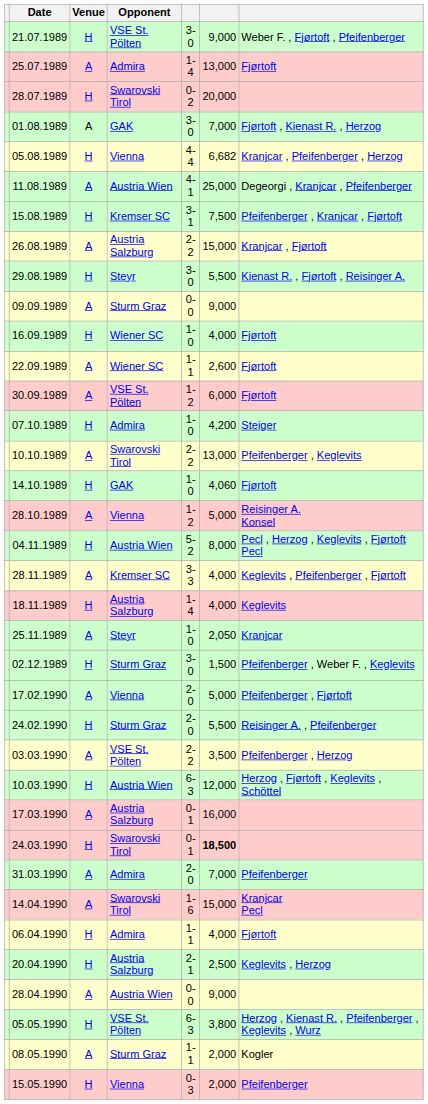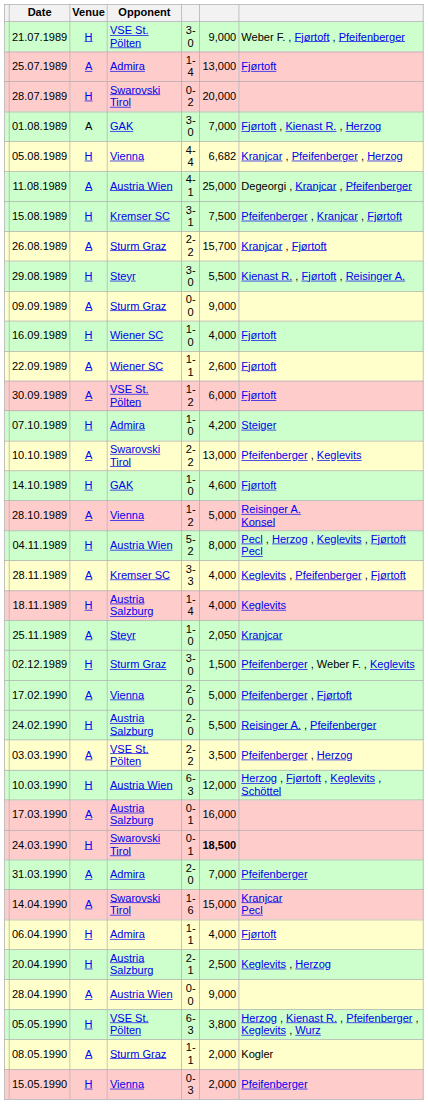26.08.1989 | Opponent: Austria Salzburg -> Sturm Graz
26.08.1989 | column 6: 15,000 -> 15,700
14.10.1989 | column 6: 4,060 -> 4,600
24.02.1990 | Opponent: Sturm Graz -> Austria Salzburg
